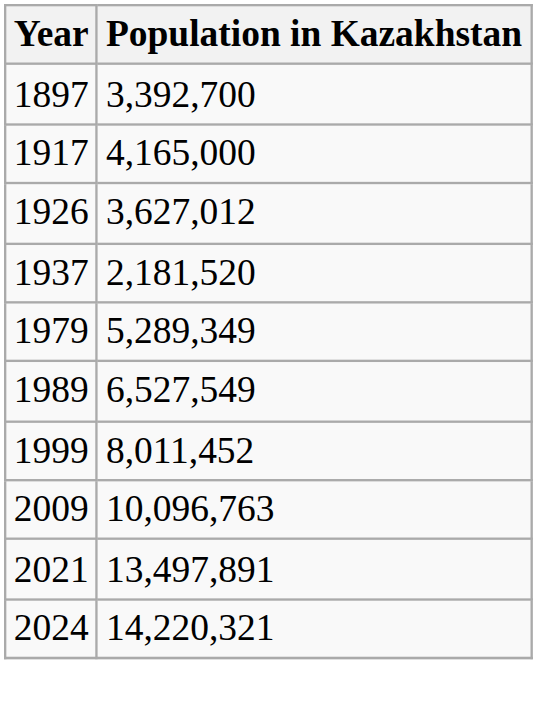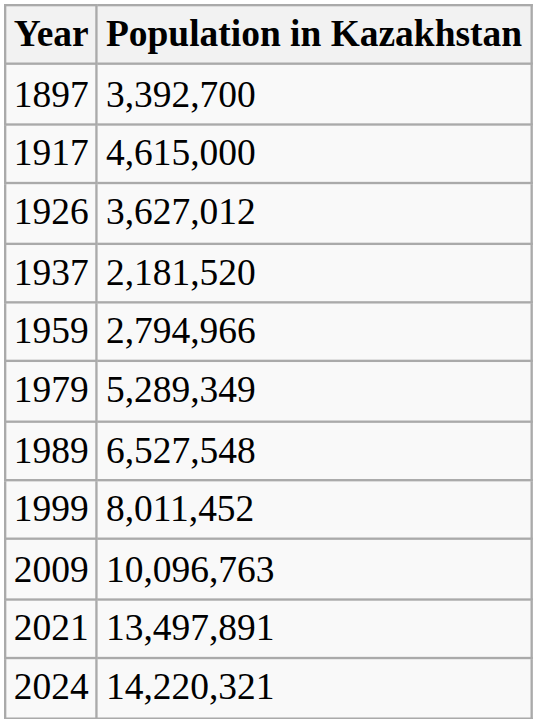1917 | Population in Kazakhstan: 4,165,000 -> 4,615,000
+ row: 1959 | 2,794,966
1989 | Population in Kazakhstan: 6,527,549 -> 6,527,548
